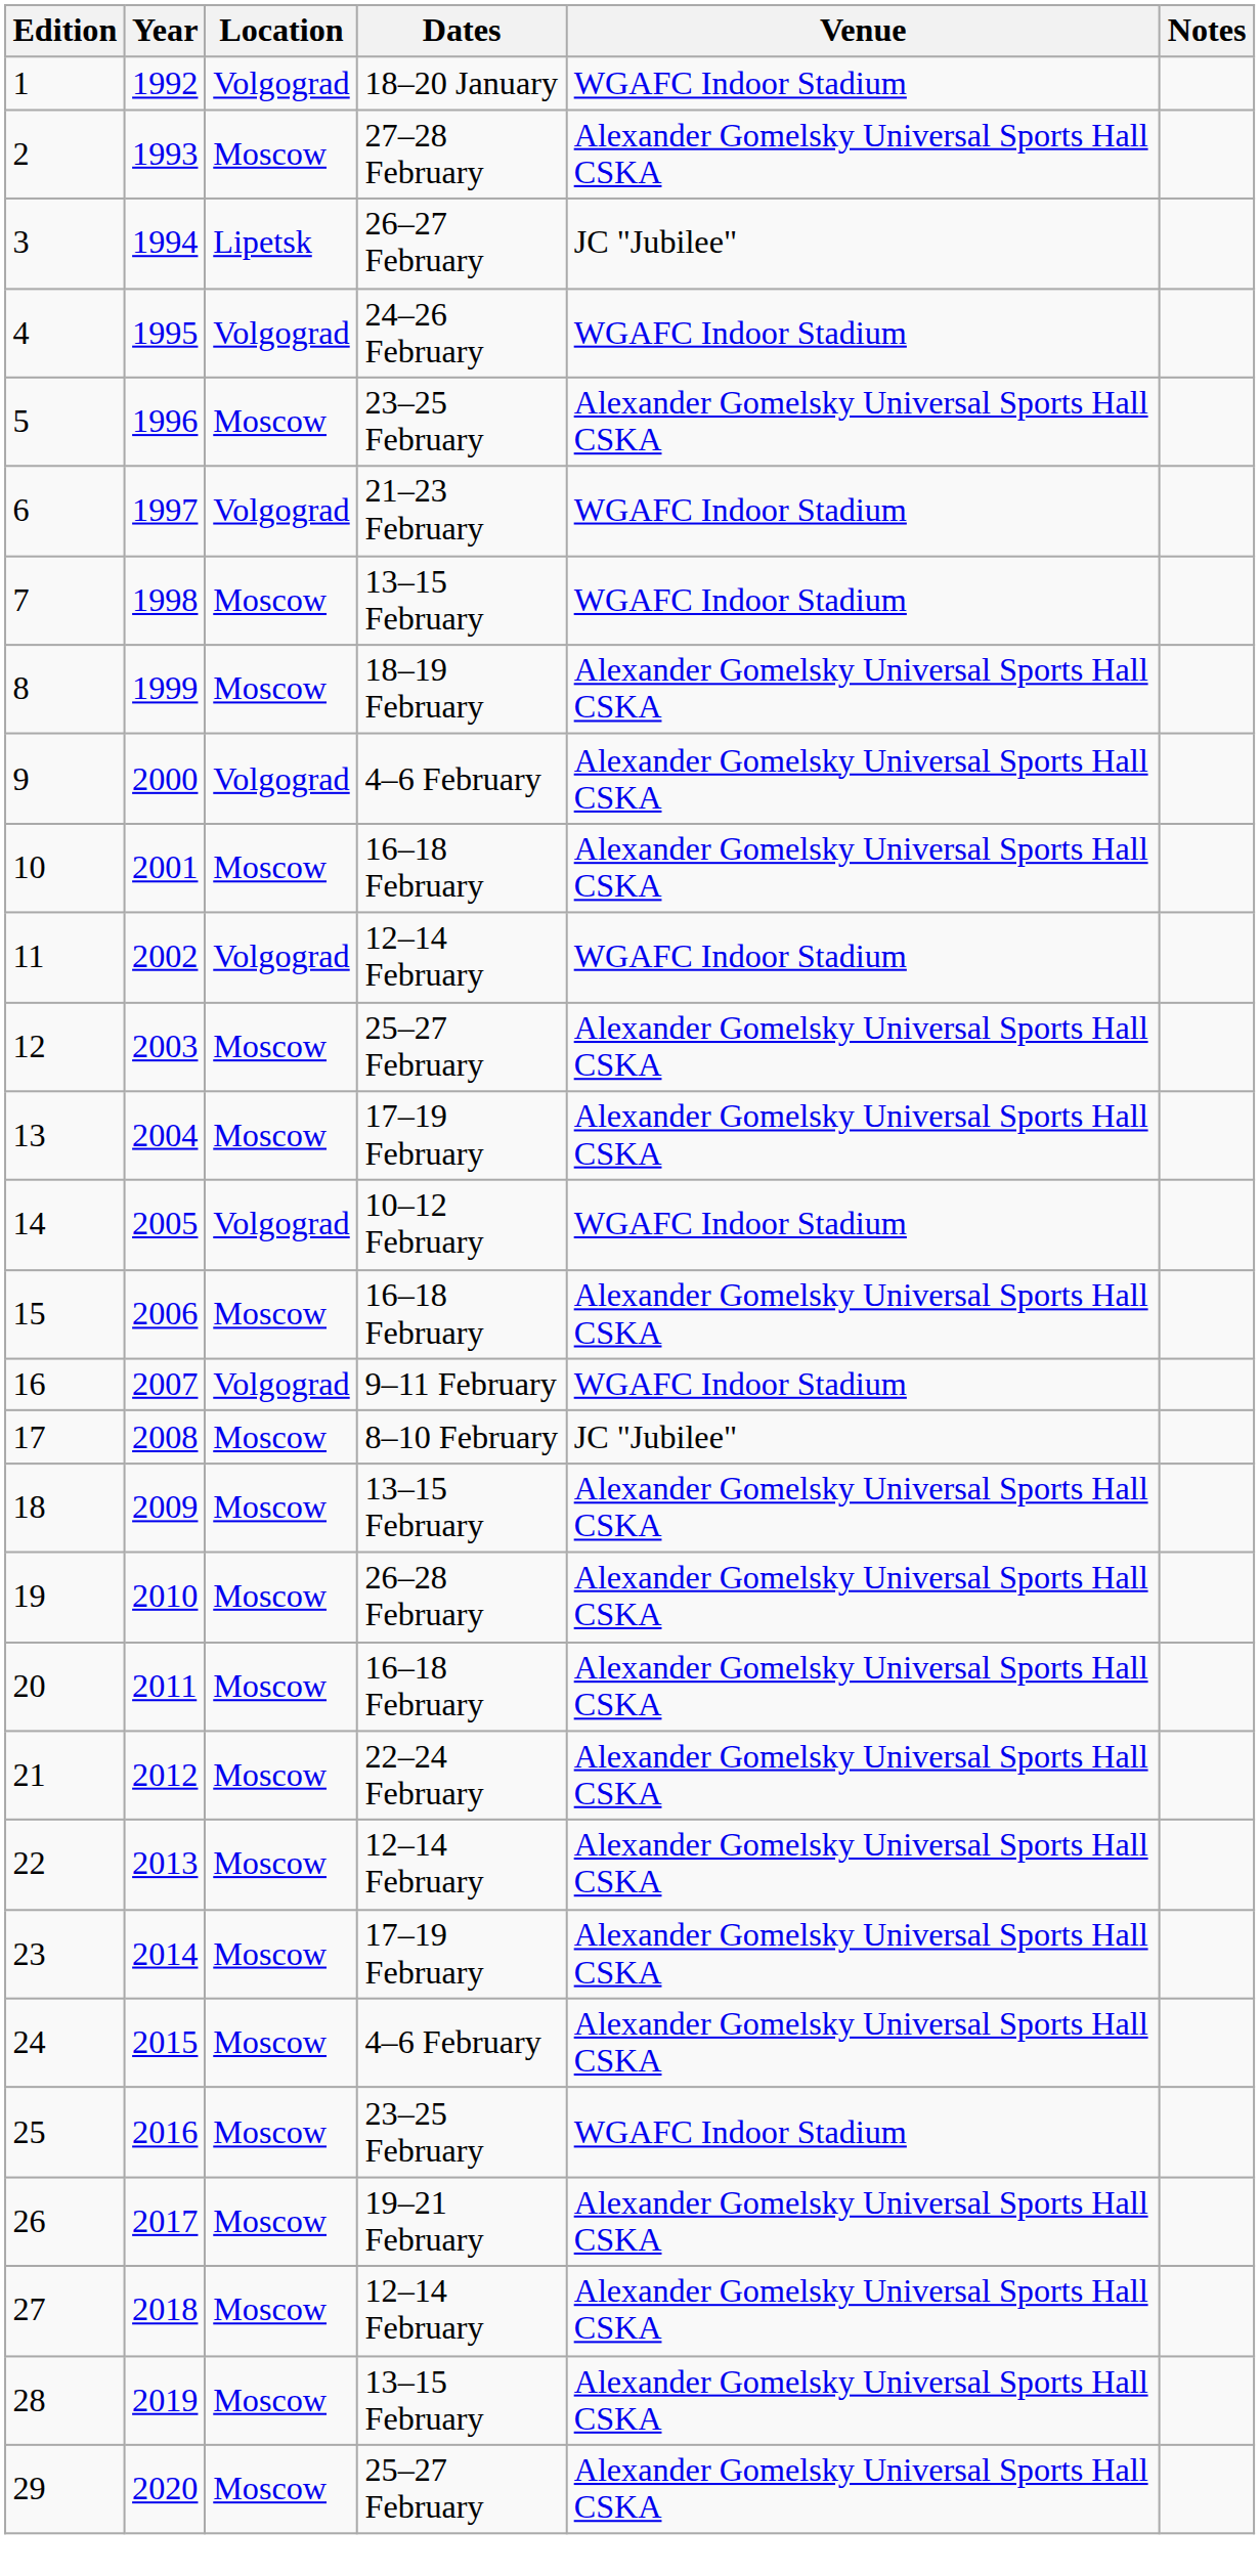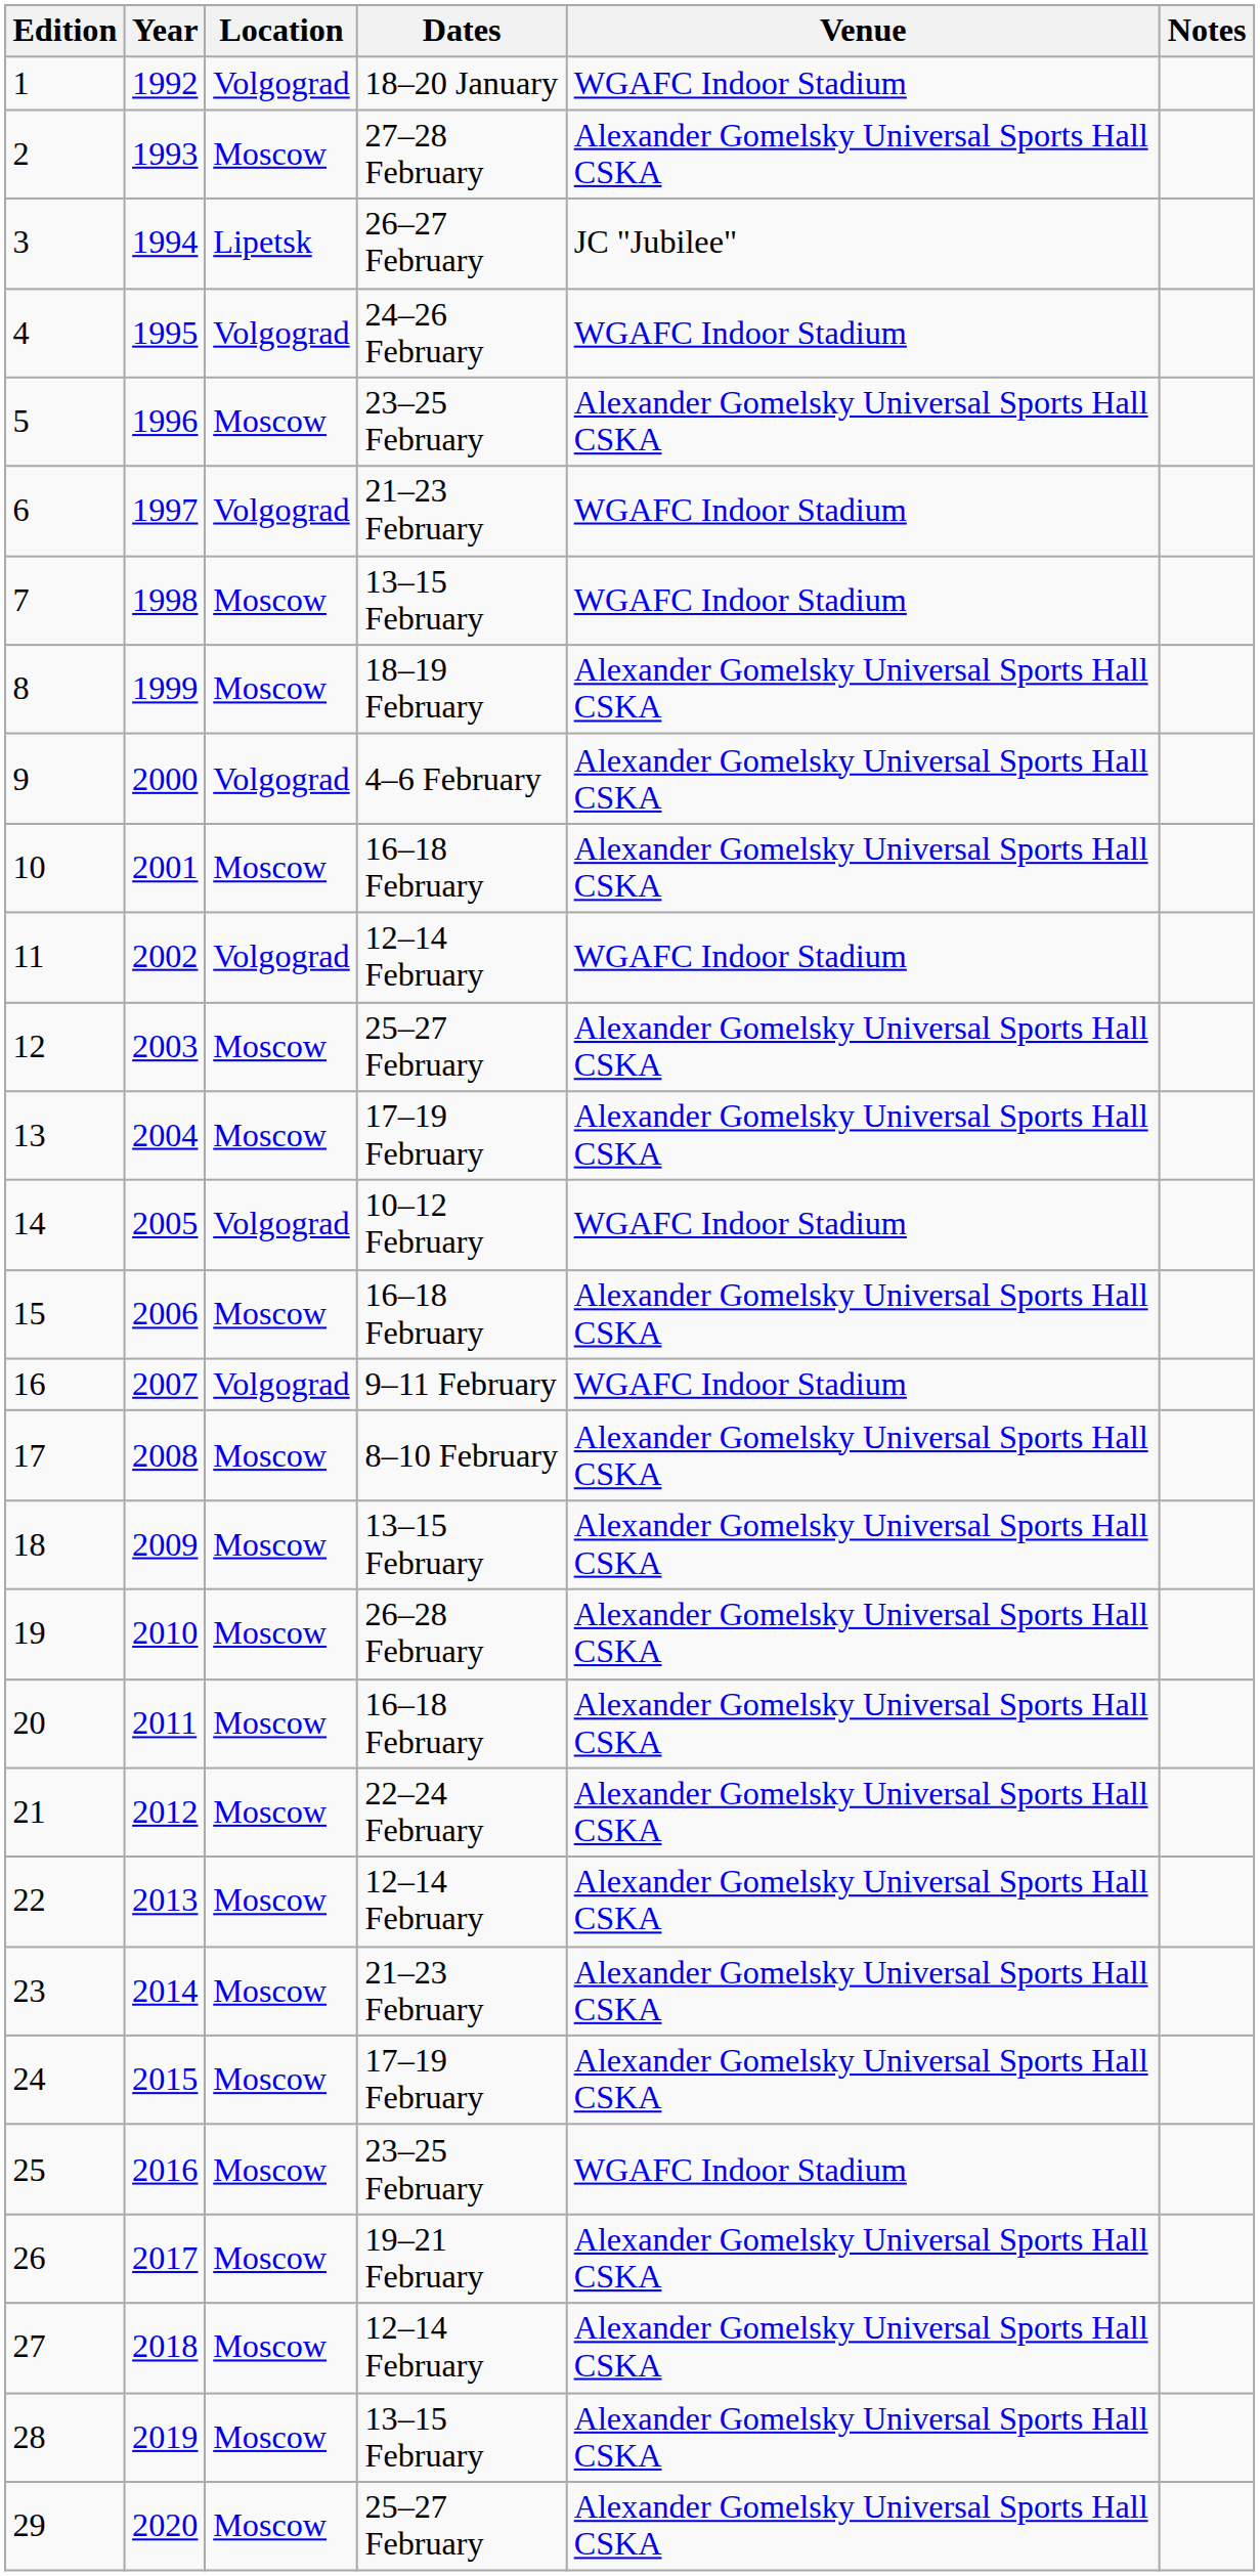17 | Venue: JC "Jubilee" -> Alexander Gomelsky Universal Sports Hall CSKA
23 | Dates: 17–19 February -> 21–23 February
24 | Dates: 4–6 February -> 17–19 February
